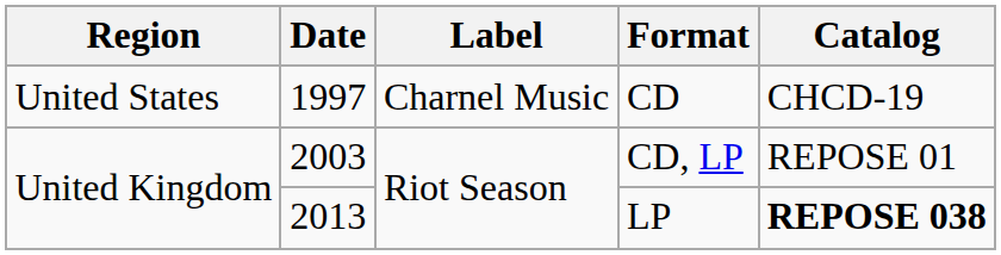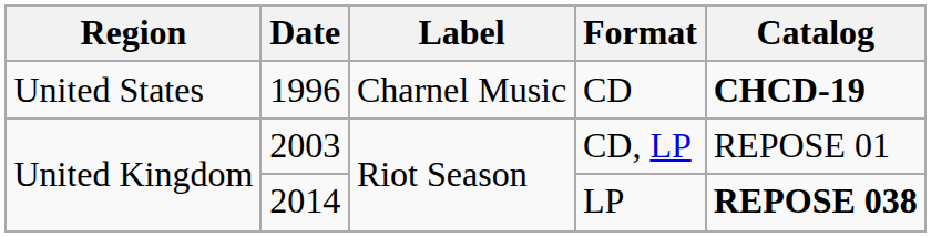CD | Date: 1997 -> 1996
CD | Catalog: normal -> bold
LP | Date: 2013 -> 2014
